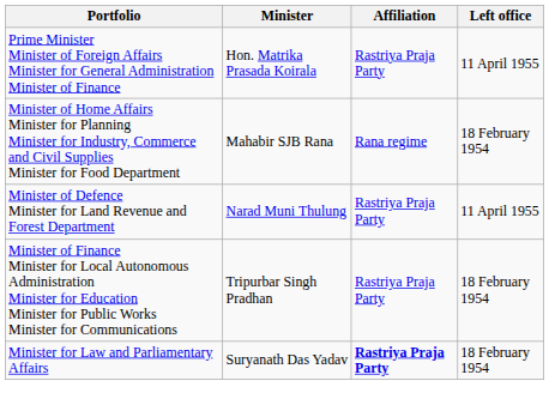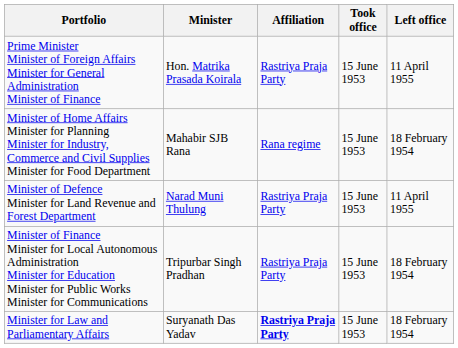+ column: Took office | 15 June 1953 | 15 June 1953 | 15 June 1953 | 15 June 1953 | 15 June 1953
